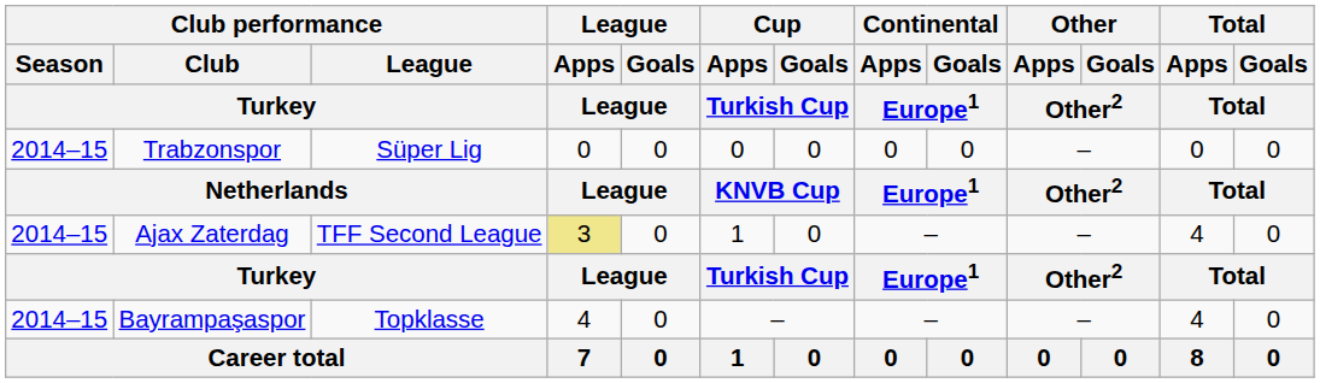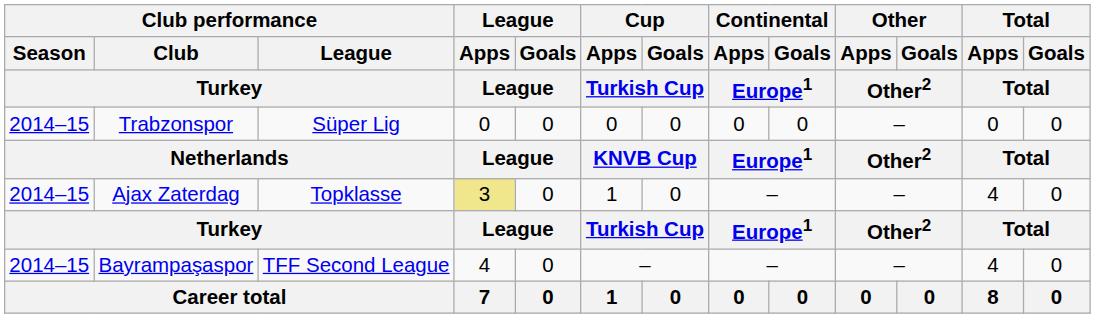Ajax Zaterdag | Club performance / League / Turkey: TFF Second League -> Topklasse
Bayrampaşaspor | Club performance / League / Turkey: Topklasse -> TFF Second League
